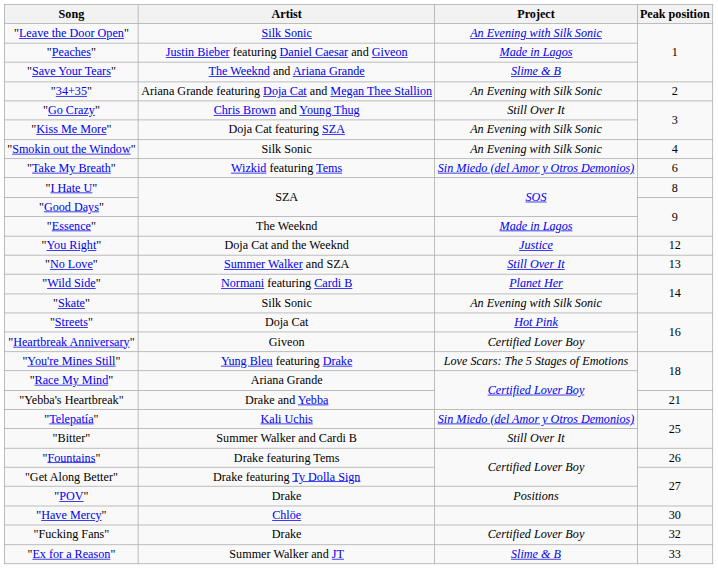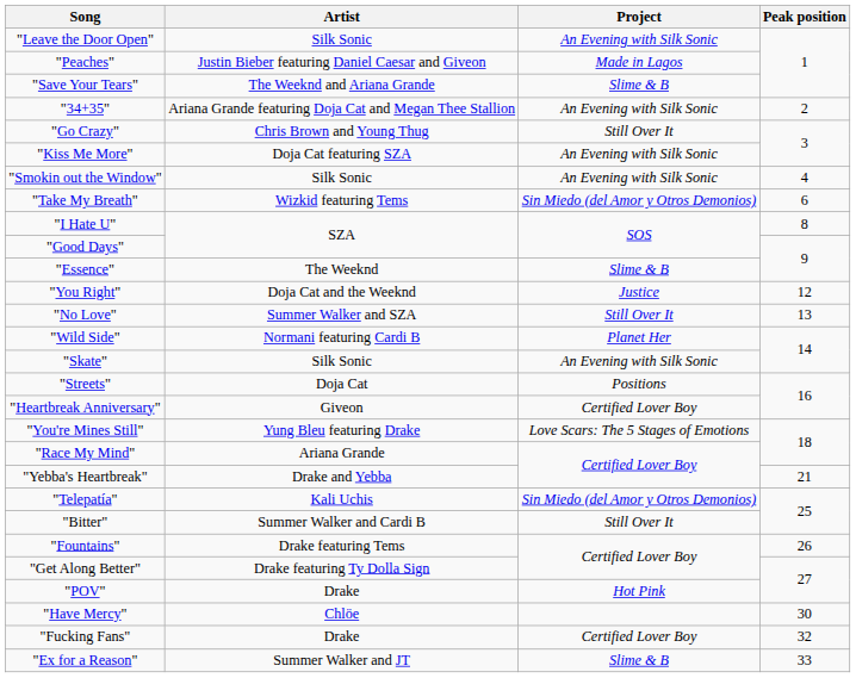"Essence" | Project: Made in Lagos -> Slime & B
"Streets" | Project: Hot Pink -> Positions
"POV" | Project: Positions -> Hot Pink
